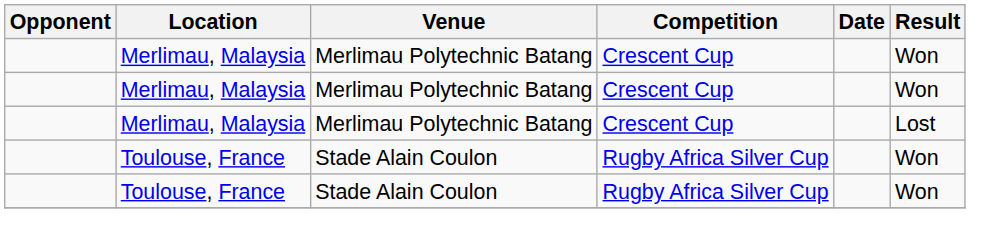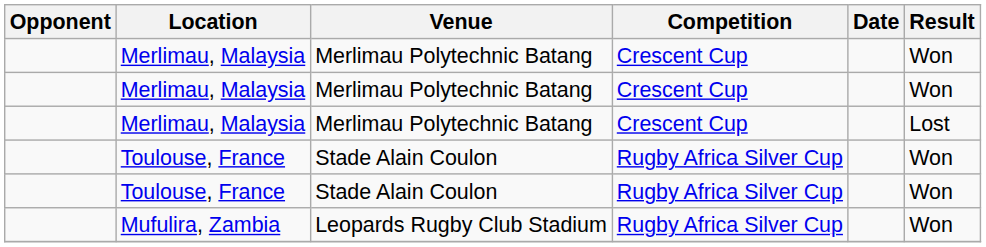+ row: Mufulira, Zambia | Leopards Rugby Club Stadium | Rugby Africa Silver Cup | Won
